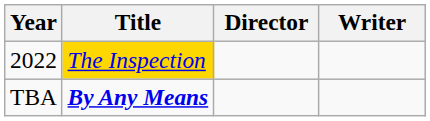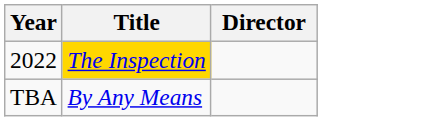- column: Writer
TBA | Title: bold -> normal
